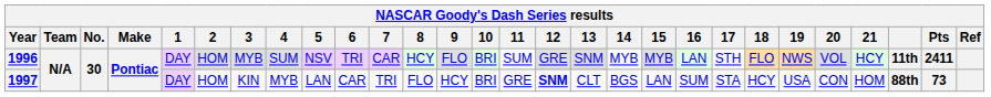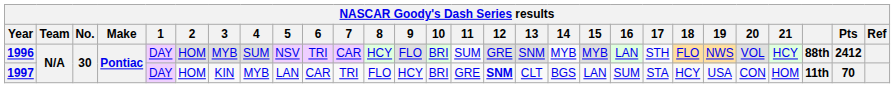1996 | column 26: 11th -> 88th
1996 | Pts: 2411 -> 2412
1997 | column 26: 88th -> 11th
1997 | Pts: 73 -> 70
